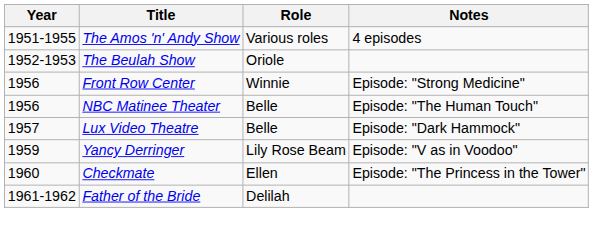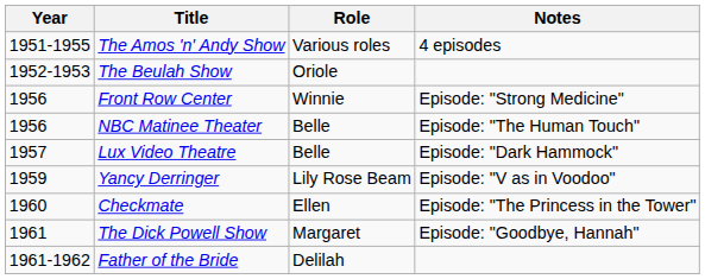+ row: 1961 | The Dick Powell Show | Margaret | Episode: "Goodbye, Hannah"
